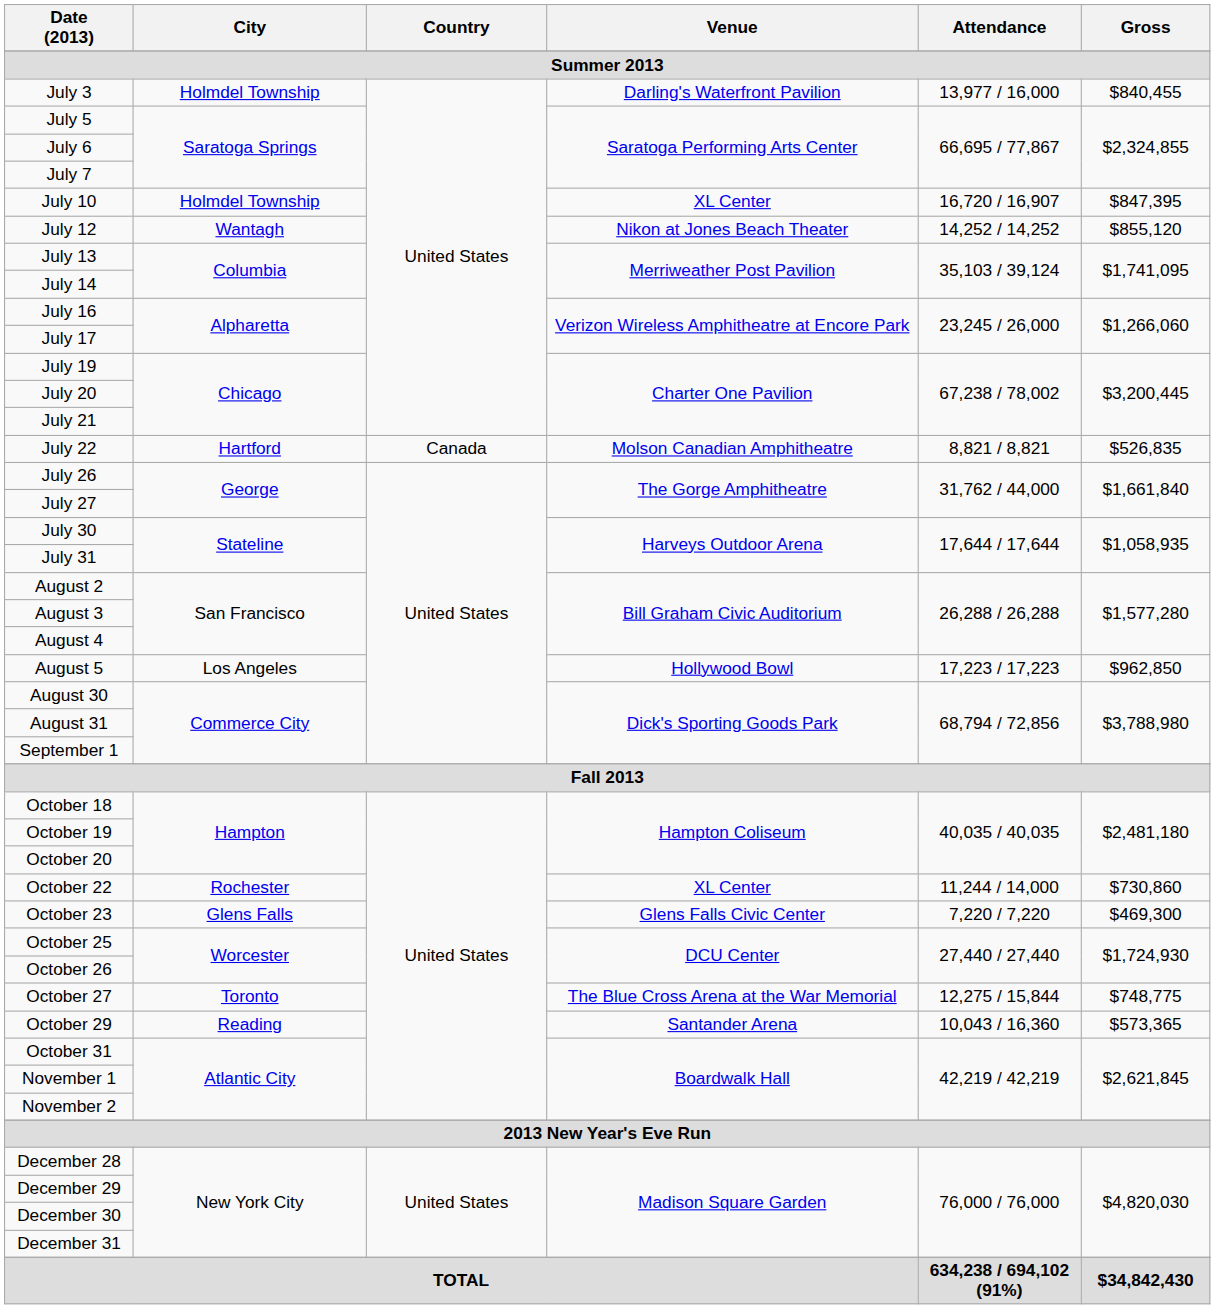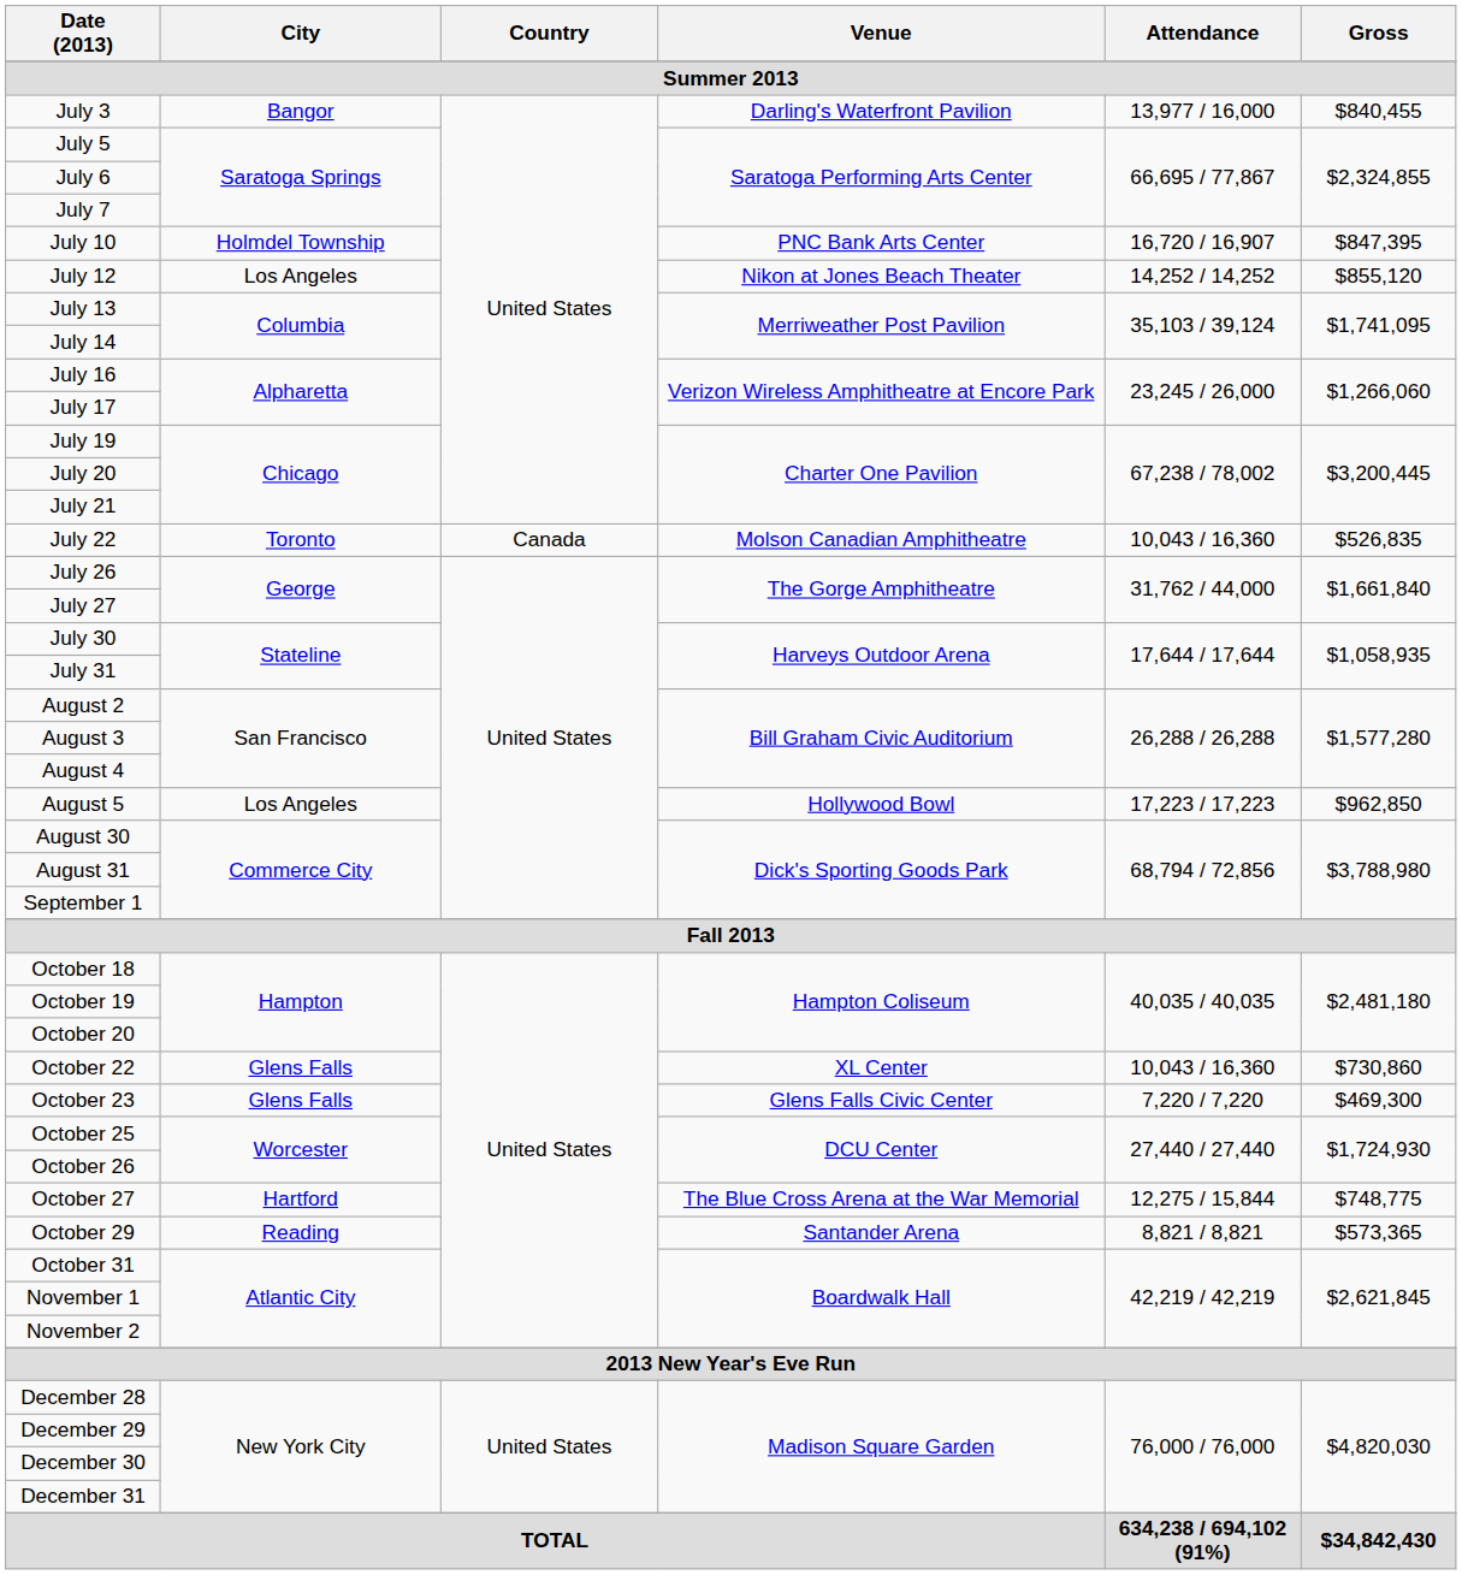July 3 | City: Holmdel Township -> Bangor
July 10 | Venue: XL Center -> PNC Bank Arts Center
July 12 | City: Wantagh -> Los Angeles
July 22 | City: Hartford -> Toronto
July 22 | Attendance: 8,821 / 8,821 -> 10,043 / 16,360
October 22 | City: Rochester -> Glens Falls
October 22 | Attendance: 11,244 / 14,000 -> 10,043 / 16,360
October 27 | City: Toronto -> Hartford
October 29 | Attendance: 10,043 / 16,360 -> 8,821 / 8,821
